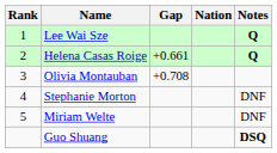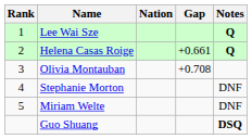columns swapped: Nation <-> Gap
